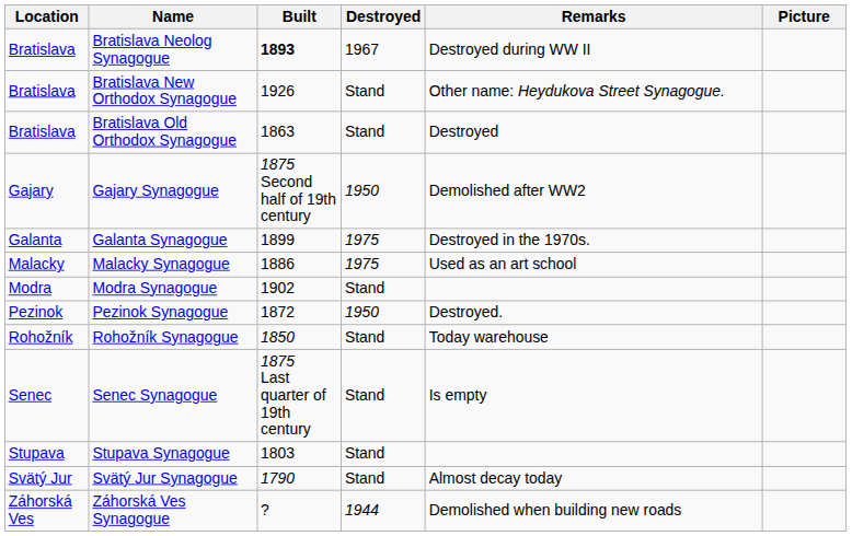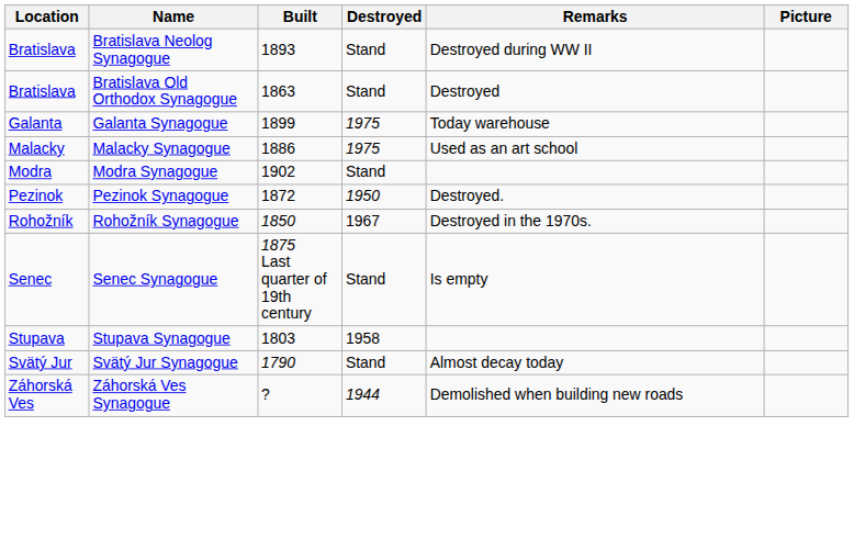Bratislava Neolog Synagogue | Built: bold -> normal
Bratislava Neolog Synagogue | Destroyed: 1967 -> Stand
- row: Bratislava | Bratislava New Orthodox Synagogue | 1926 | Stand | Other name: Heydukova Street Synagogue.
- row: Gajary | Gajary Synagogue | 1875 Second half of 19th century | 1950 | Demolished after WW2
Galanta Synagogue | Remarks: Destroyed in the 1970s. -> Today warehouse
Rohožník Synagogue | Destroyed: Stand -> 1967
Rohožník Synagogue | Remarks: Today warehouse -> Destroyed in the 1970s.
Stupava Synagogue | Destroyed: Stand -> 1958
